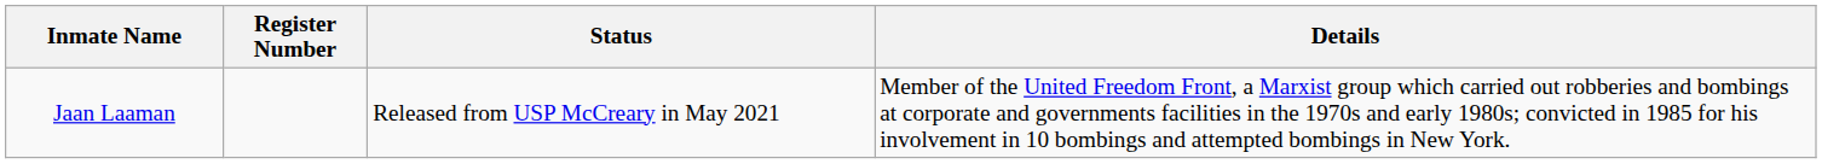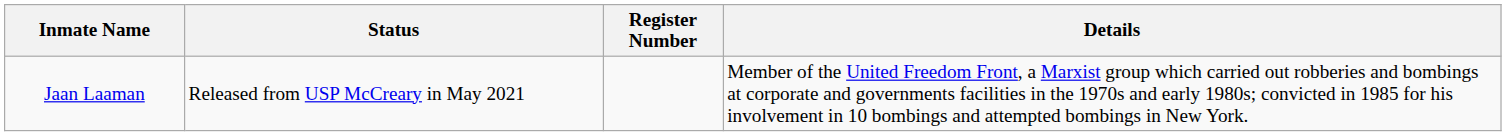columns swapped: Register Number <-> Status
